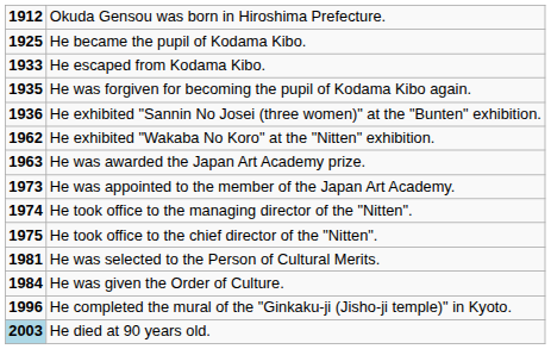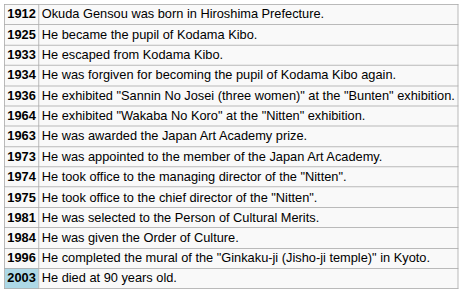He was forgiven for becoming the pupil of Kodama Kibo again. | column 1: 1935 -> 1934
He exhibited "Wakaba No Koro" at the "Nitten" exhibition. | column 1: 1962 -> 1964
